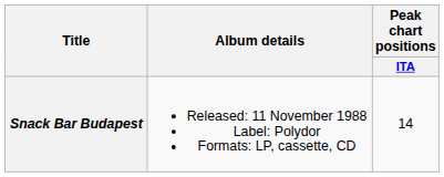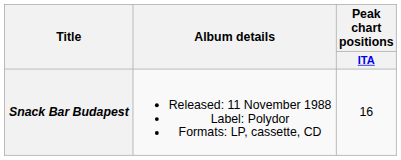Snack Bar Budapest | Peak chart positions / ITA: 14 -> 16
